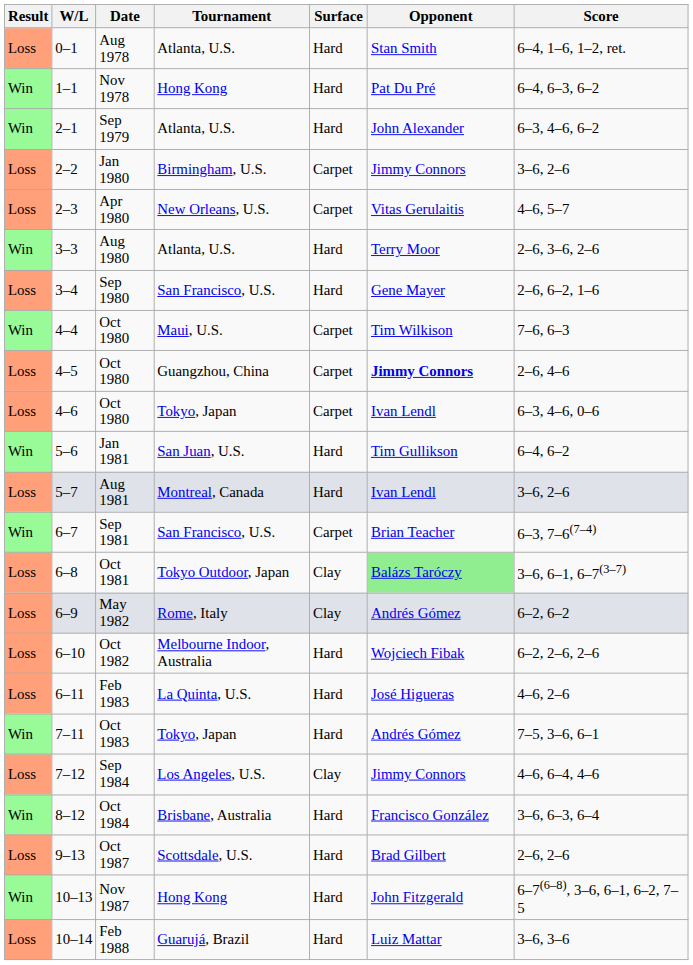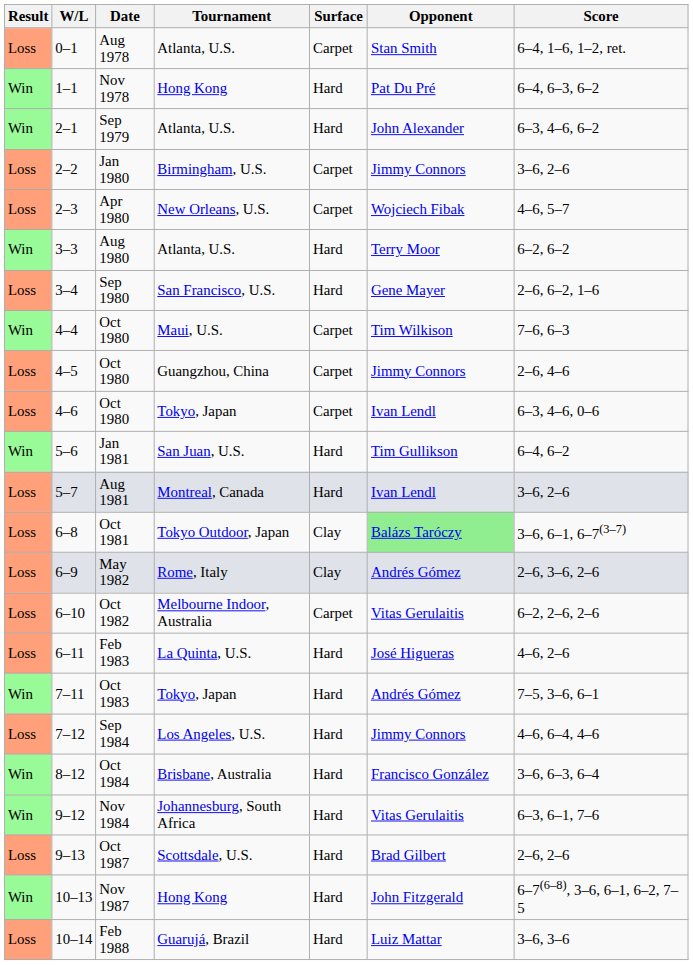Aug 1978 | Surface: Hard -> Carpet
Apr 1980 | Opponent: Vitas Gerulaitis -> Wojciech Fibak
Aug 1980 | Score: 2–6, 3–6, 2–6 -> 6–2, 6–2
4–5 / Oct 1980 | Opponent: bold -> normal
- row: Win | 6–7 | Sep 1981 | San Francisco, U.S. | Carpet | Brian Teacher | 6–3, 7–6(7–4)
May 1982 | Score: 6–2, 6–2 -> 2–6, 3–6, 2–6
Oct 1982 | Surface: Hard -> Carpet
Oct 1982 | Opponent: Wojciech Fibak -> Vitas Gerulaitis
Sep 1984 | Surface: Clay -> Hard
+ row: Win | 9–12 | Nov 1984 | Johannesburg, South Africa | Hard | Vitas Gerulaitis | 6–3, 6–1, 7–6
